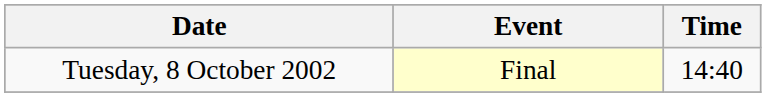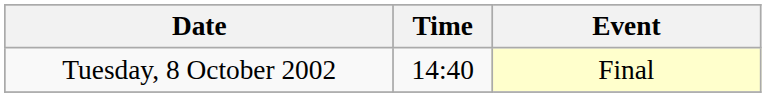columns swapped: Time <-> Event
